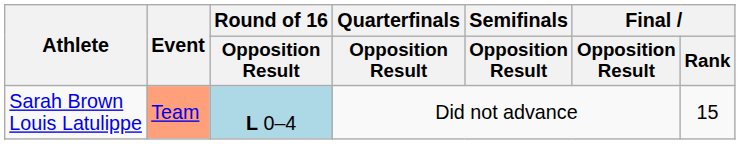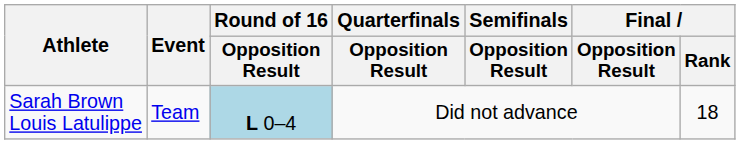Sarah Brown Louis Latulippe | Event: lightsalmon background -> no background
Sarah Brown Louis Latulippe | Final / Rank: 15 -> 18
